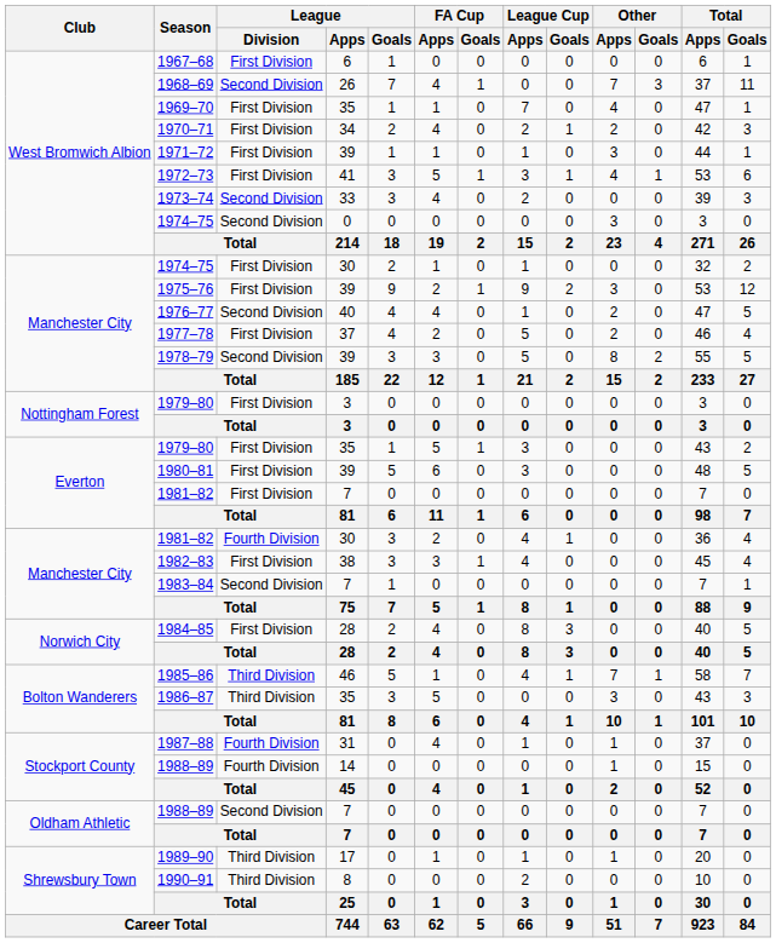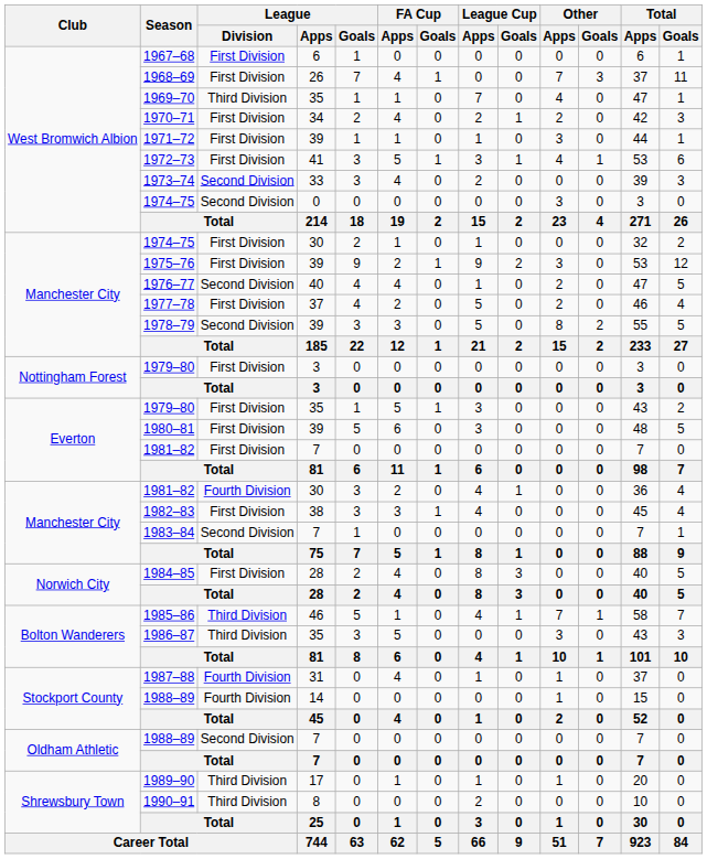1968–69 | League / Division: Second Division -> First Division
1969–70 | League / Division: First Division -> Third Division
